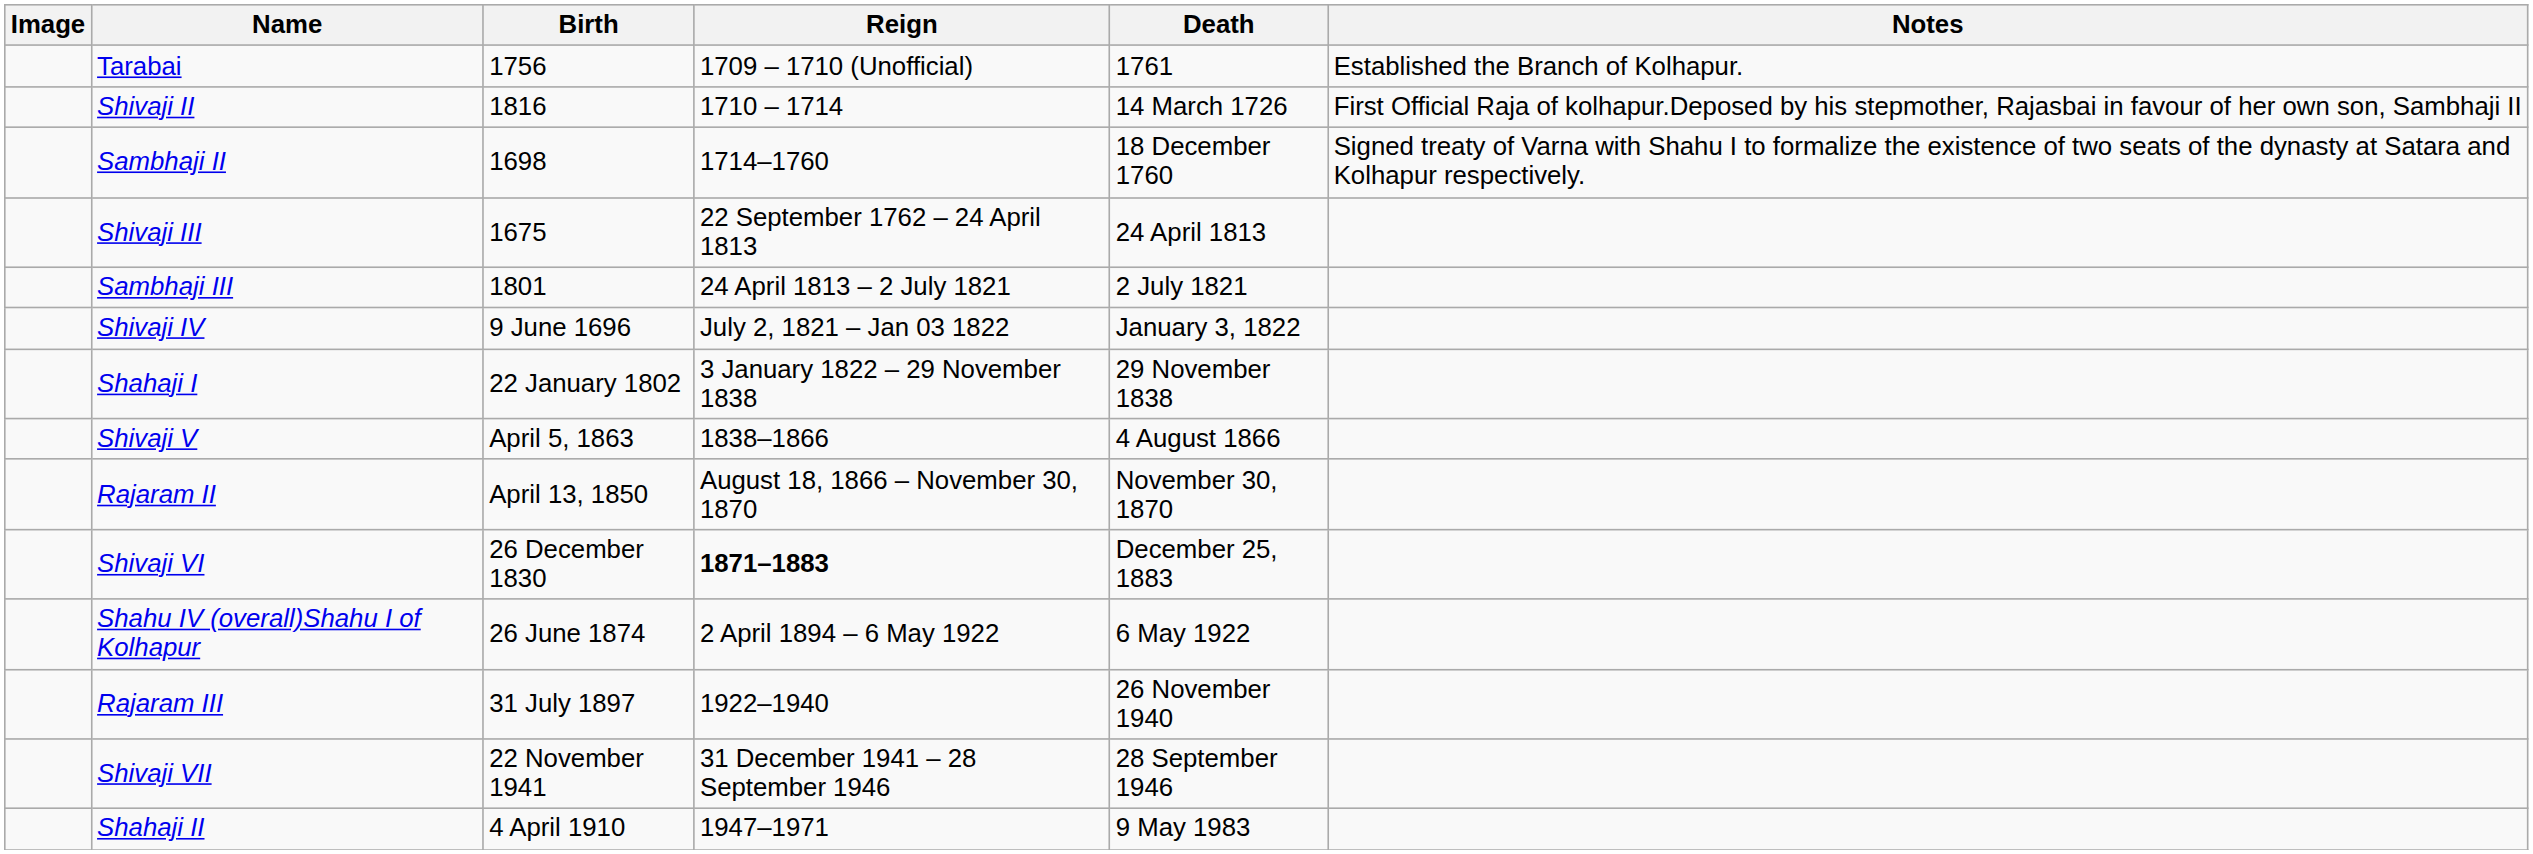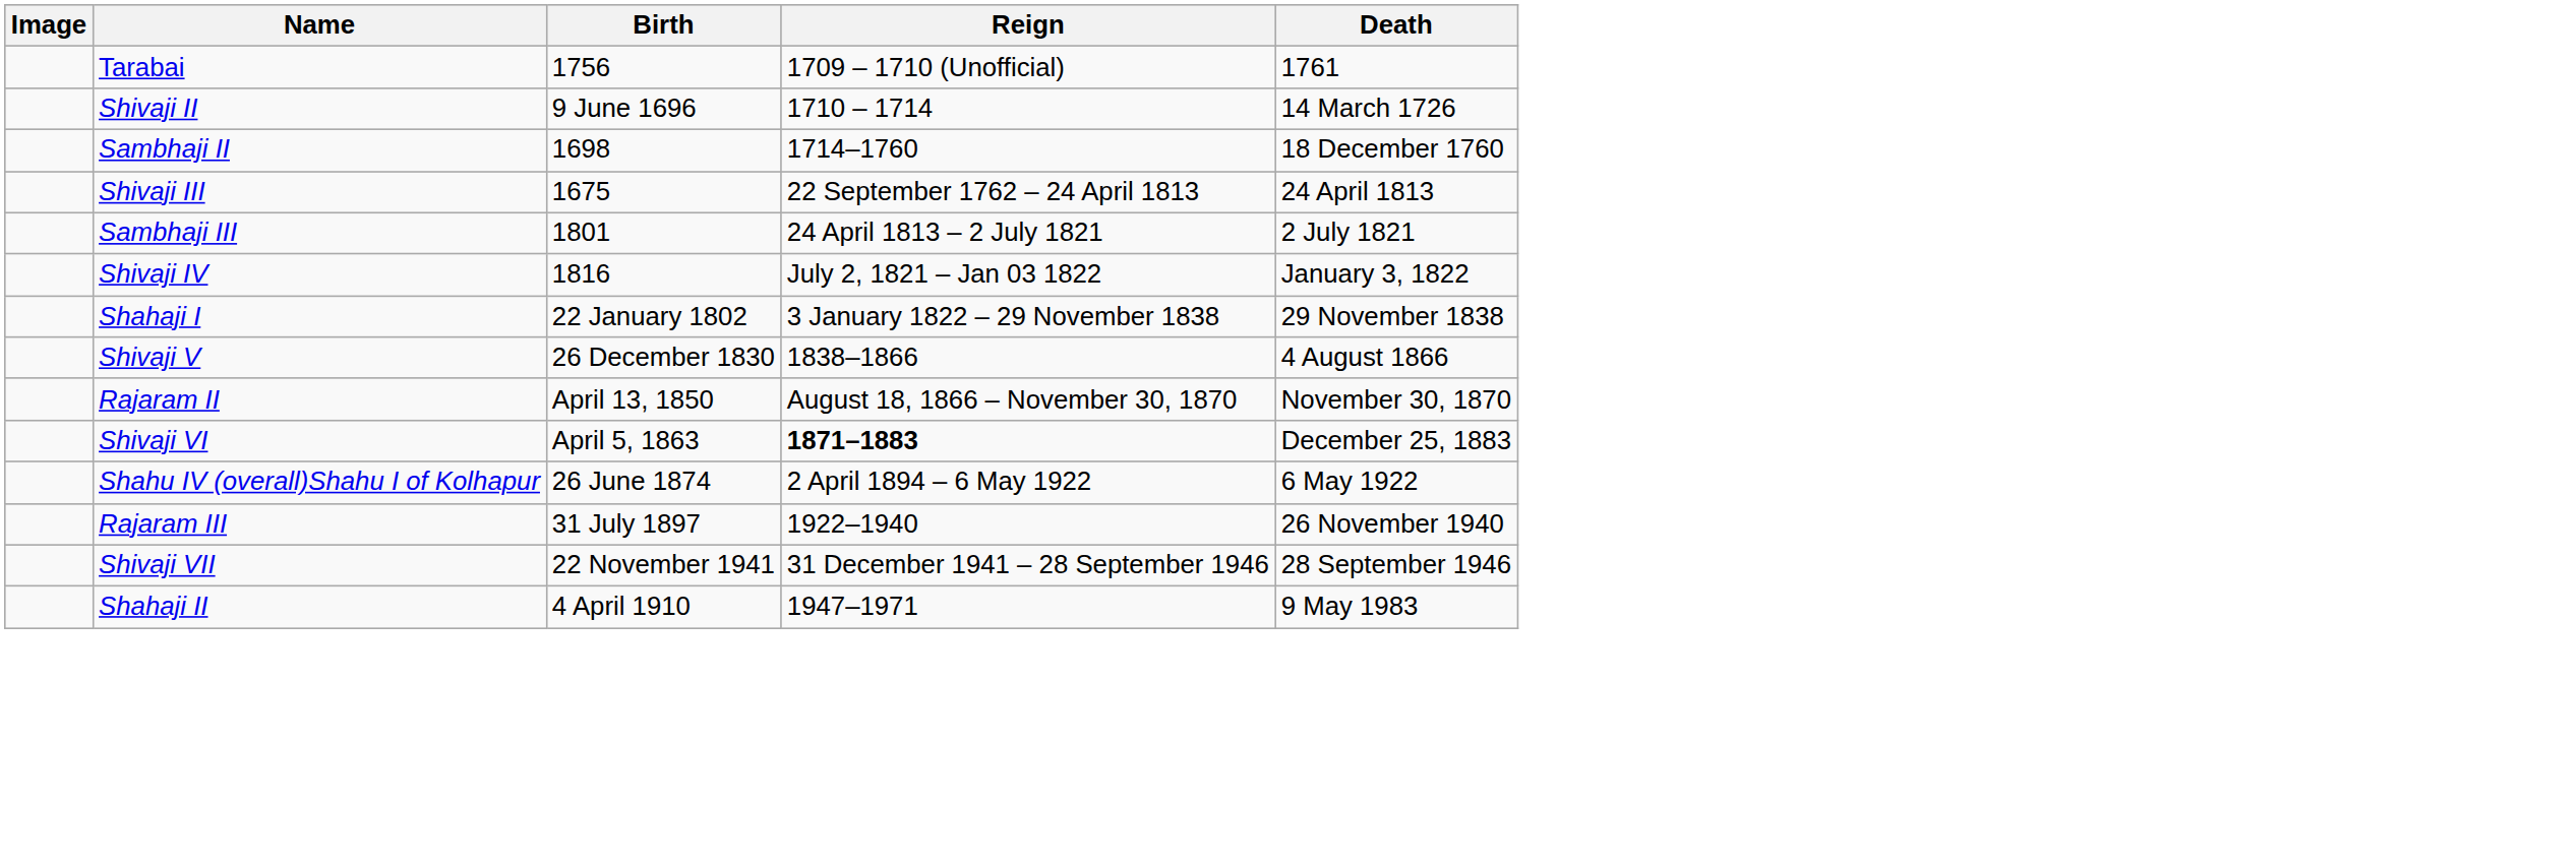- column: Notes | Established the Branch of Kolhapur. | First Official Raja of kolhapur.Deposed by his stepmother, Rajasbai in favour of her own son, Sambhaji II | Signed treaty of Varna with Shahu I to formalize the existence of two seats of the dynasty at Satara and Kolhapur respectively.
Shivaji II | Birth: 1816 -> 9 June 1696
Shivaji IV | Birth: 9 June 1696 -> 1816
Shivaji V | Birth: April 5, 1863 -> 26 December 1830
Shivaji VI | Birth: 26 December 1830 -> April 5, 1863
